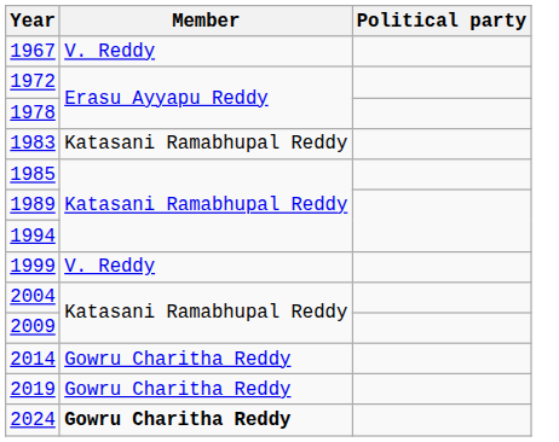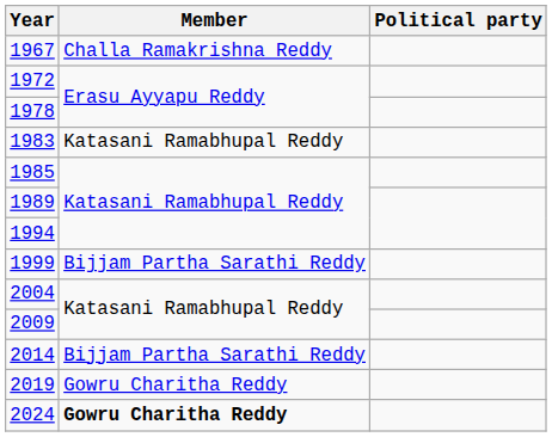1967 | Member: V. Reddy -> Challa Ramakrishna Reddy
1999 | Member: V. Reddy -> Bijjam Partha Sarathi Reddy
2014 | Member: Gowru Charitha Reddy -> Bijjam Partha Sarathi Reddy
